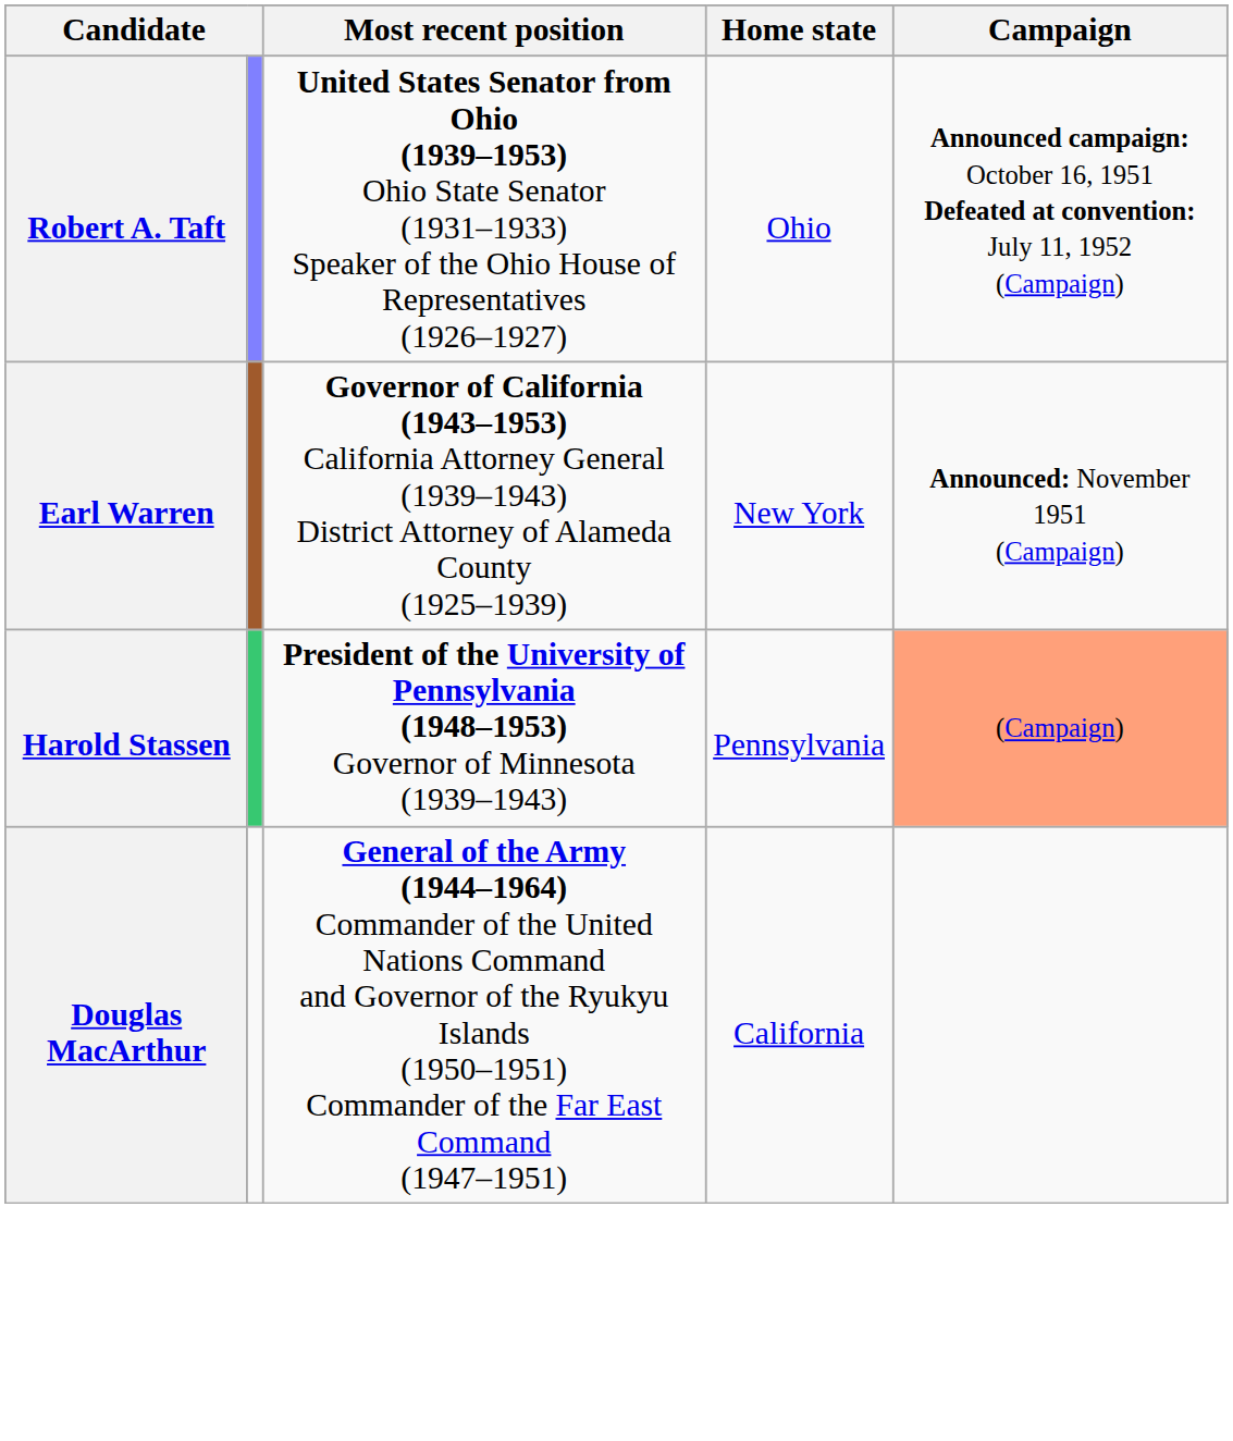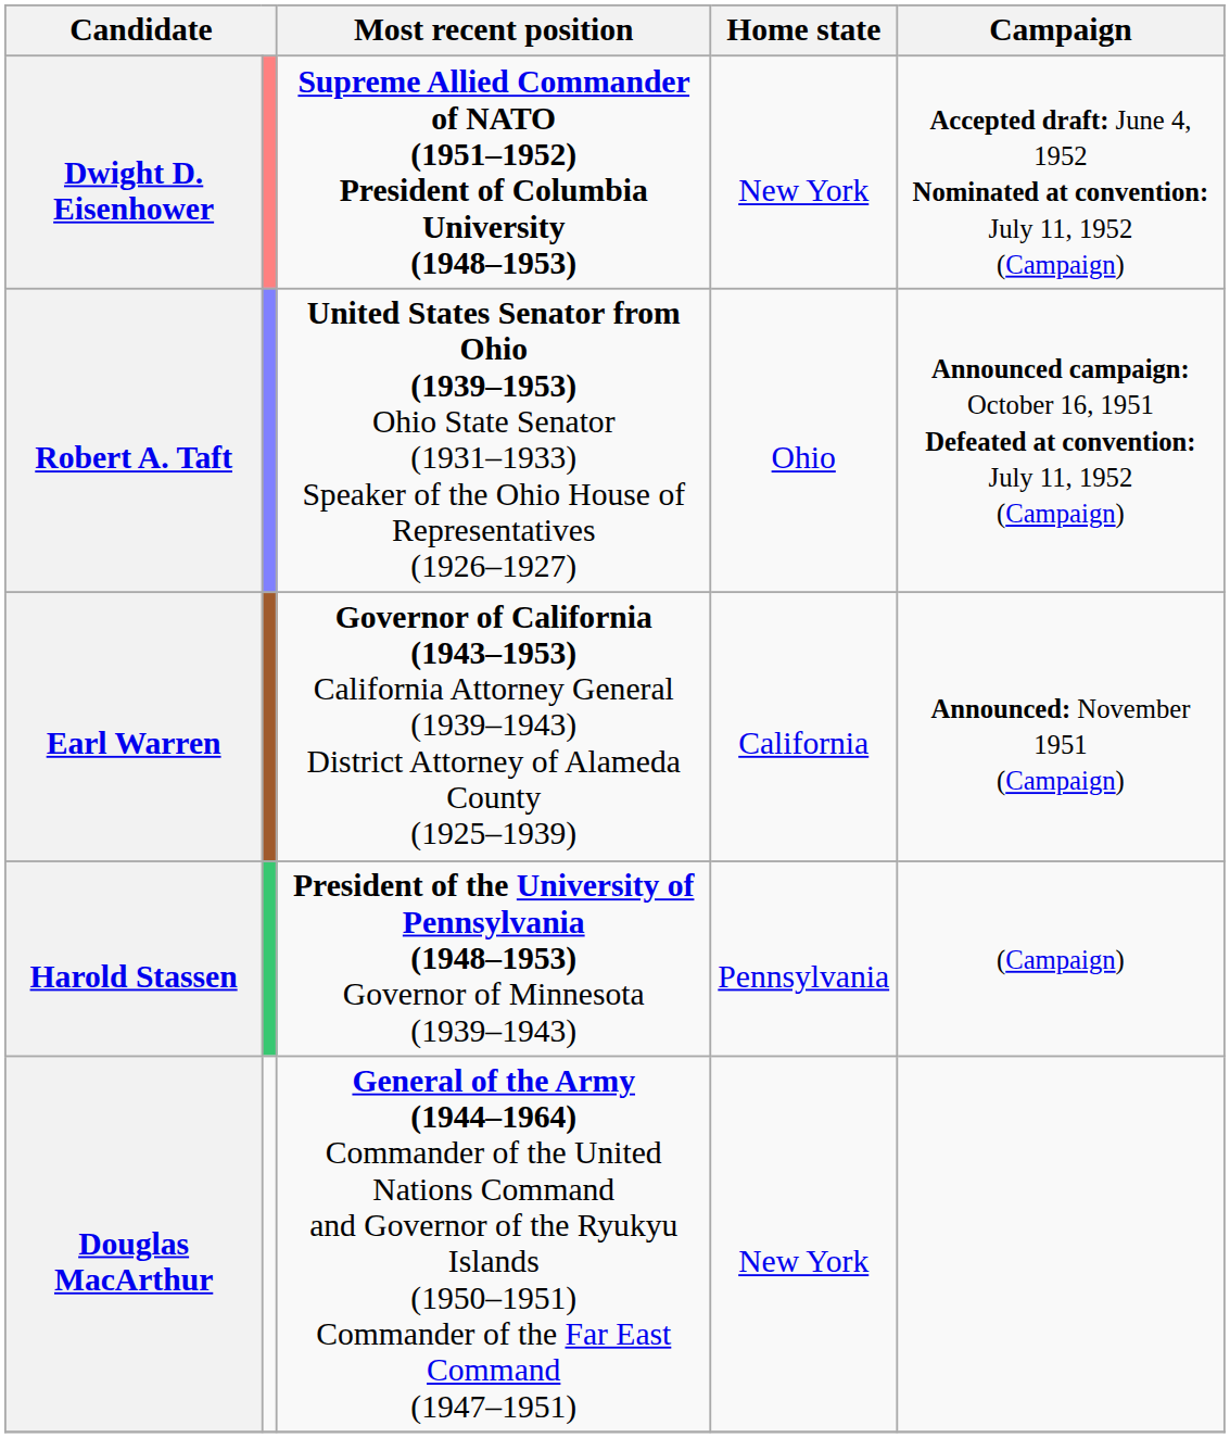+ row: Dwight D. Eisenhower | Supreme Allied Commander of NATO (1951–1952) President of Columbia University (1948–1953) | New York | Accepted draft: June 4, 1952 Nominated at convention: July 11, 1952 (Campaign)
Earl Warren | Home state: New York -> California
Harold Stassen | Campaign: lightsalmon background -> no background
Douglas MacArthur | Home state: California -> New York
